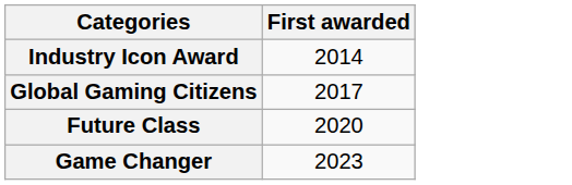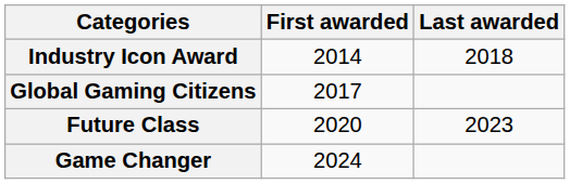+ column: Last awarded | 2018 | 2023
Game Changer | First awarded: 2023 -> 2024
